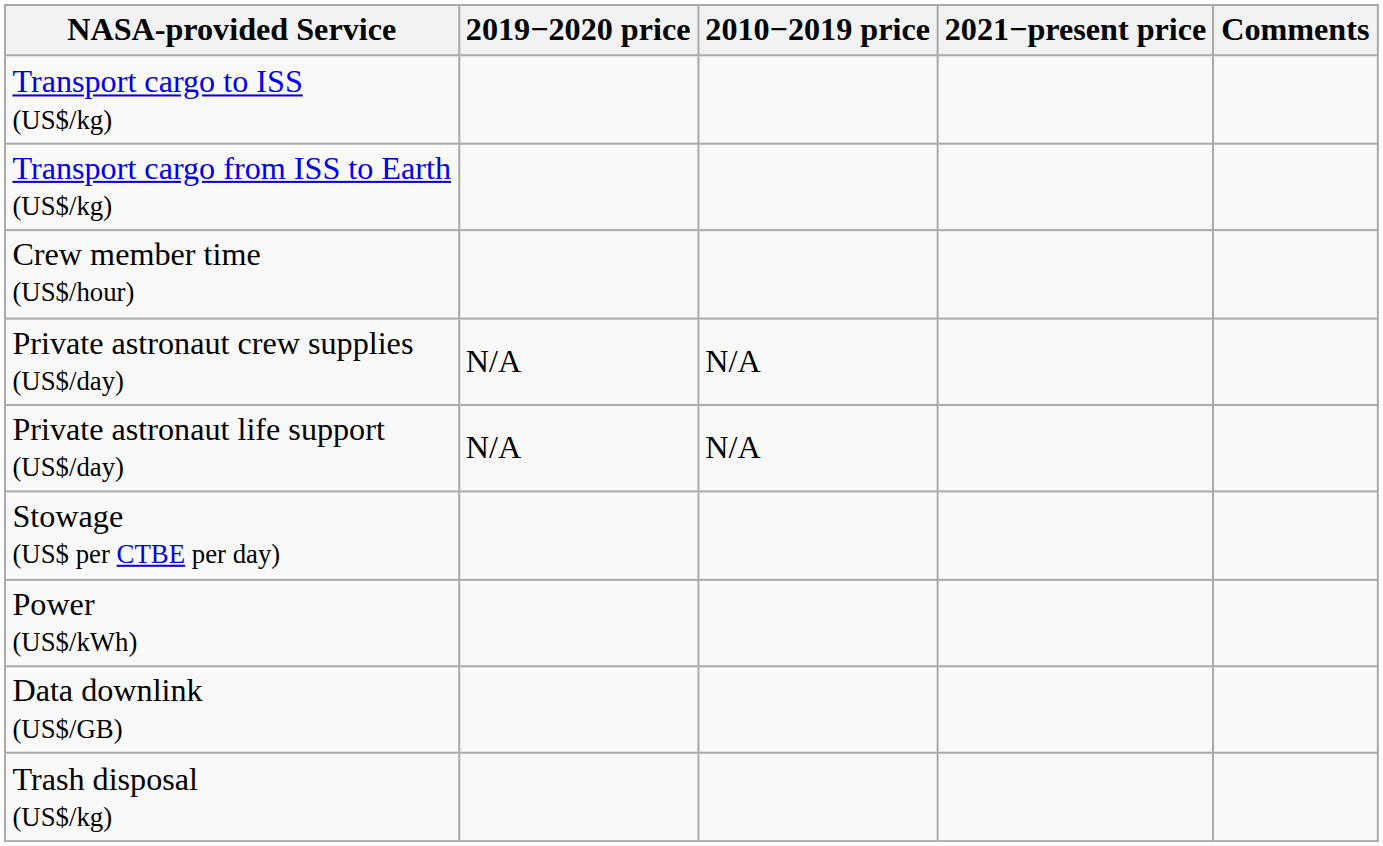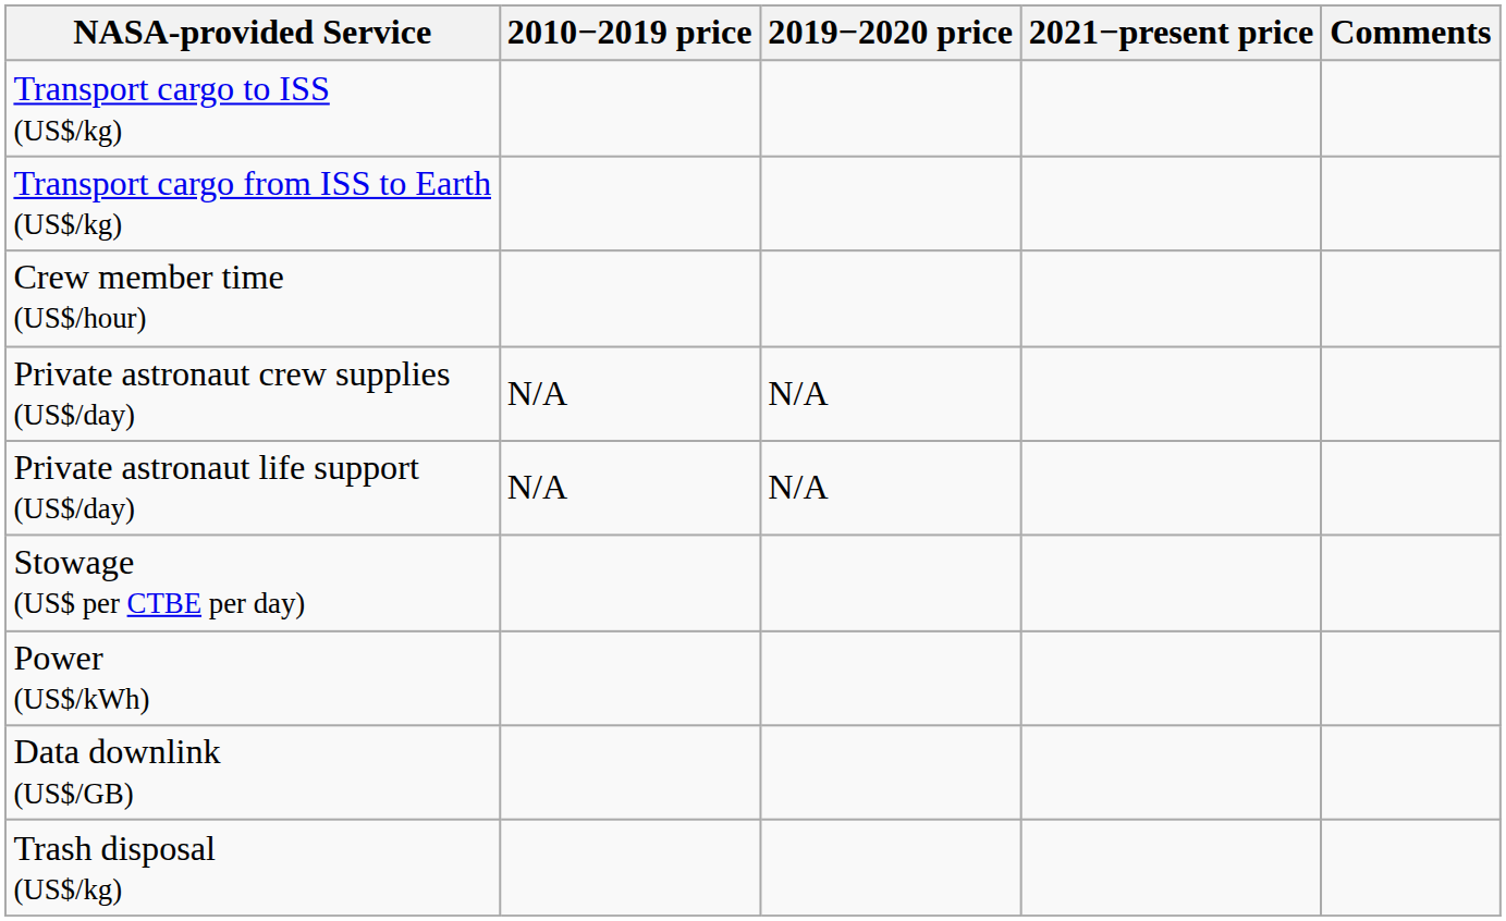columns swapped: 2010−2019 price <-> 2019−2020 price
